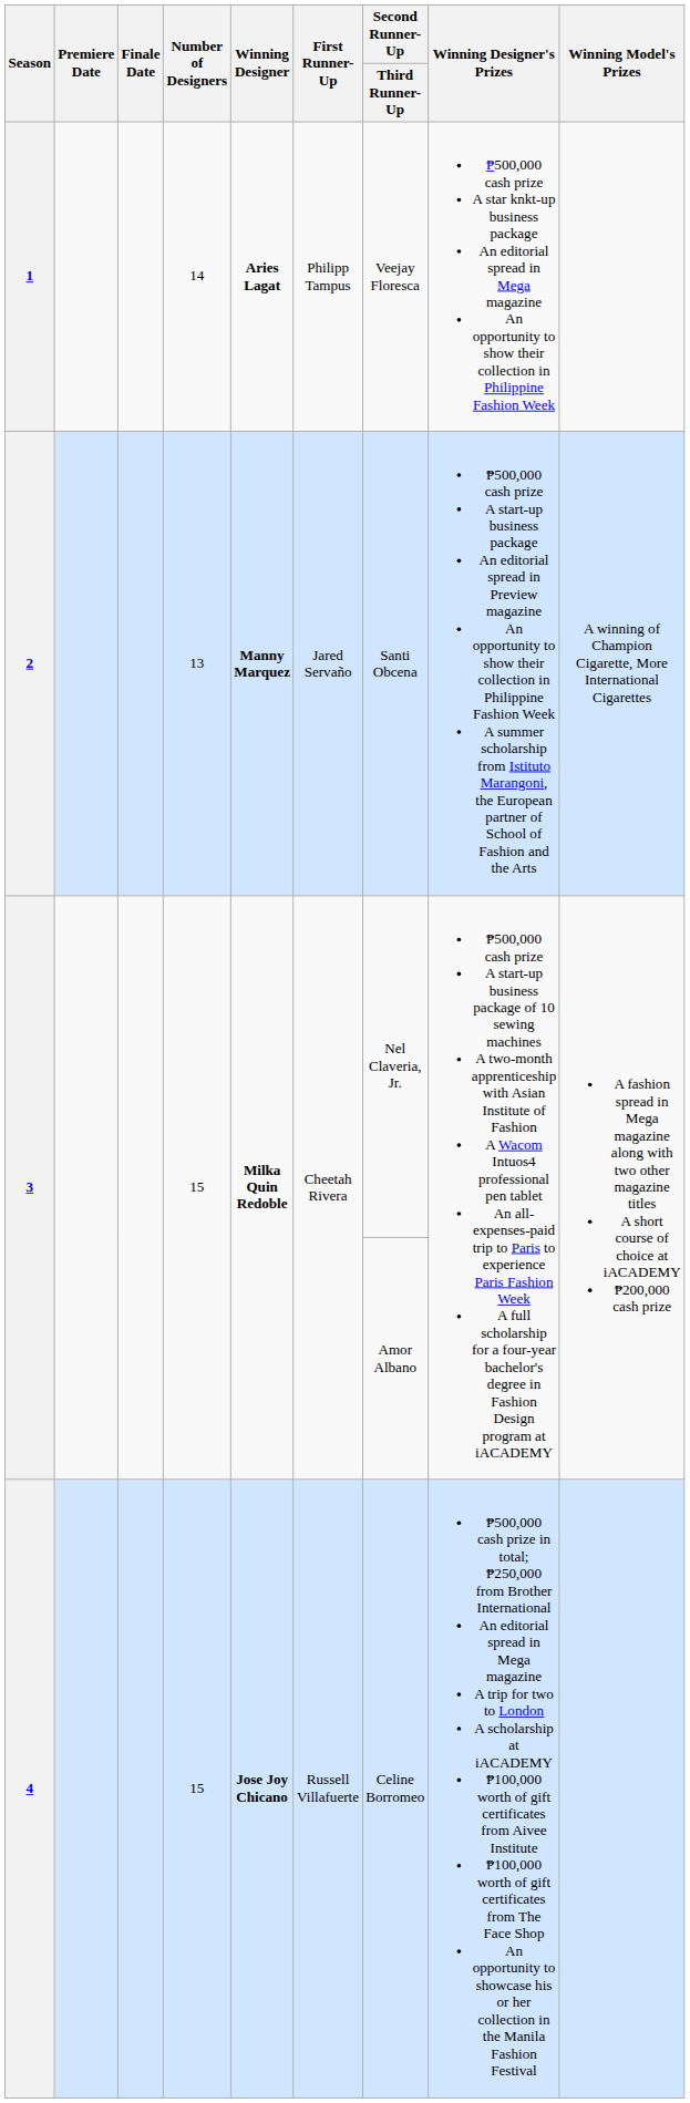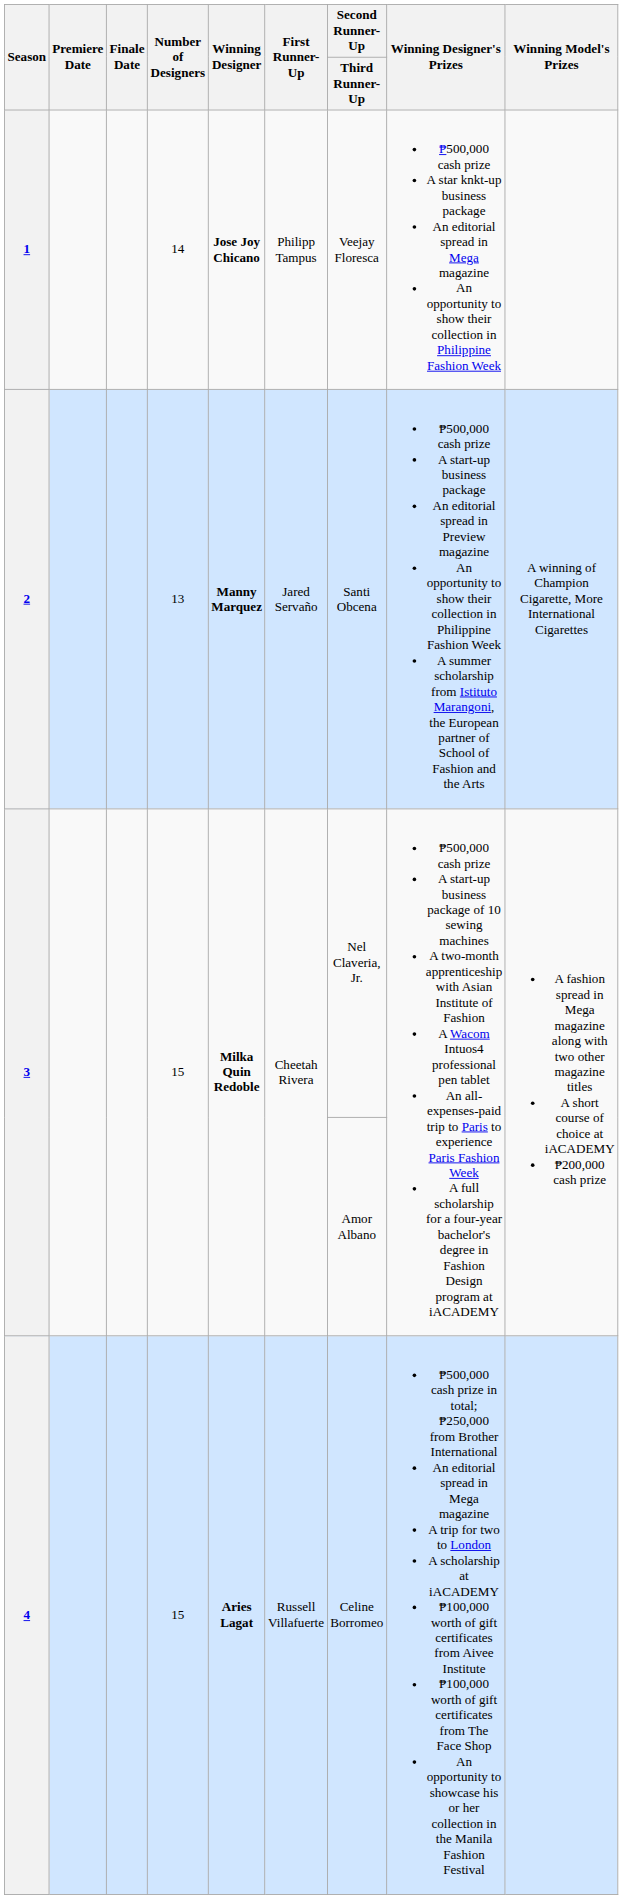1 | Winning Designer: Aries Lagat -> Jose Joy Chicano
4 | Winning Designer: Jose Joy Chicano -> Aries Lagat
